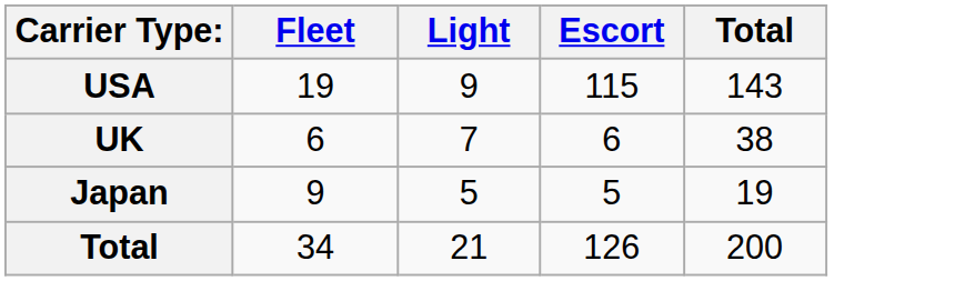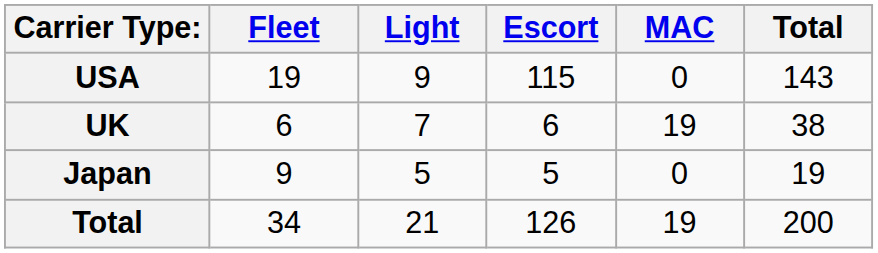+ column: MAC | 0 | 19 | 0 | 19
